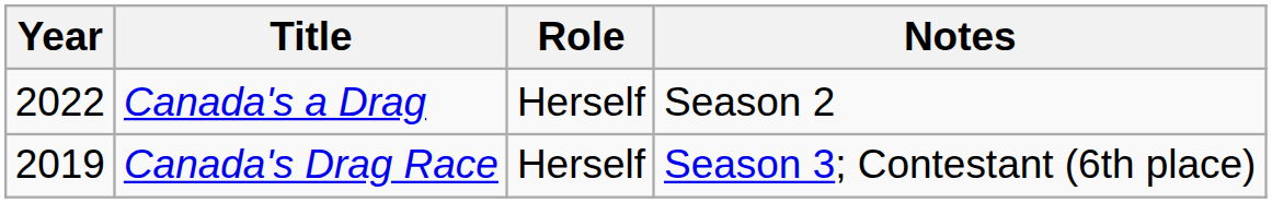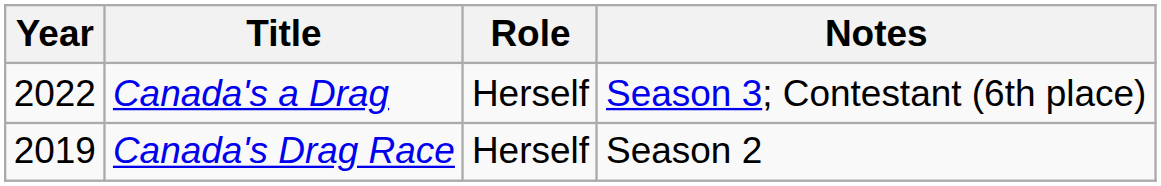Canada's a Drag | Notes: Season 2 -> Season 3; Contestant (6th place)
Canada's Drag Race | Notes: Season 3; Contestant (6th place) -> Season 2
